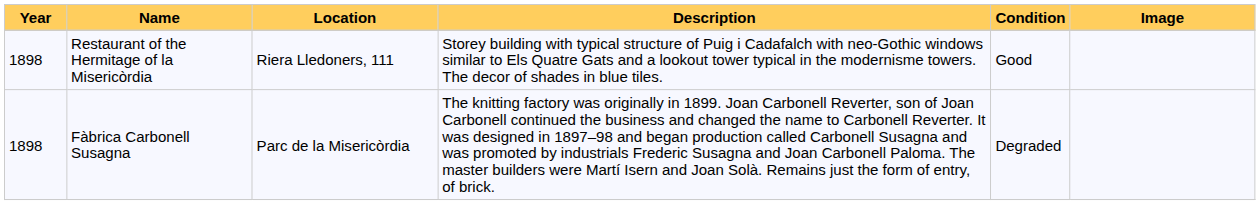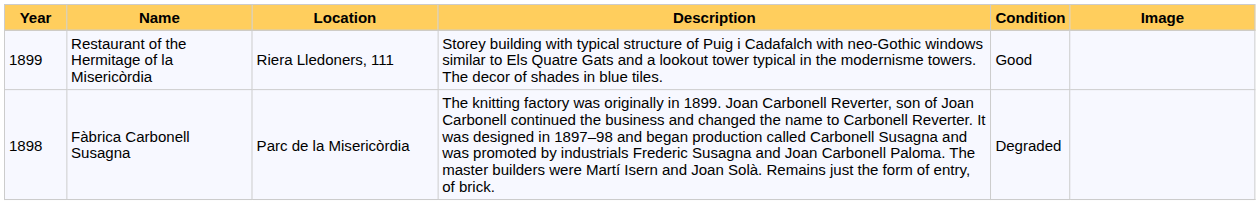Restaurant of the Hermitage of la Misericòrdia | Year: 1898 -> 1899
